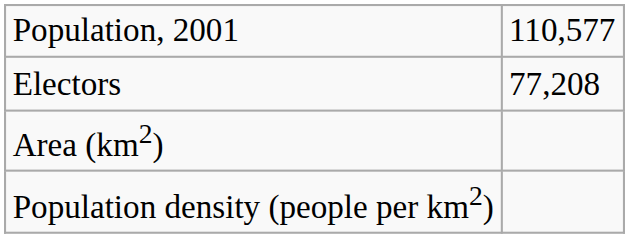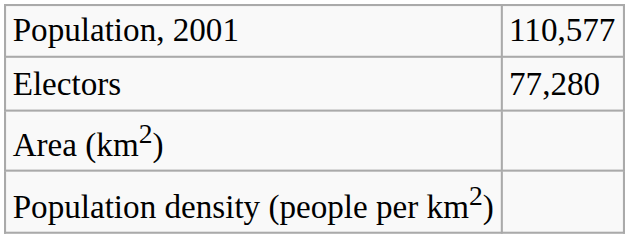Electors | column 2: 77,208 -> 77,280
